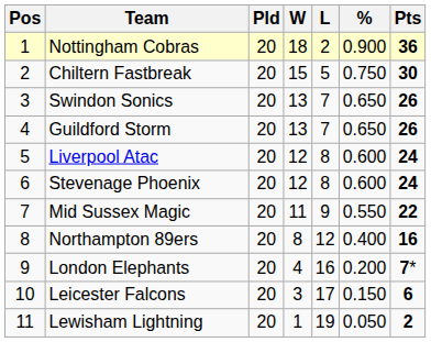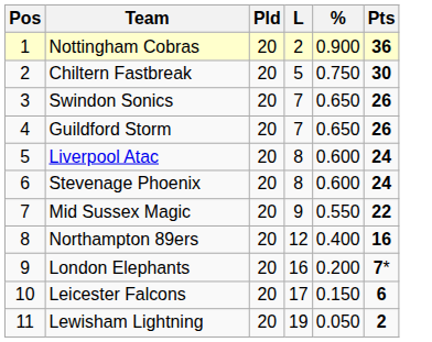- column: W | 18 | 15 | 13 | 13 | 12 | 12 | 11 | 8 | 4 | 3 | 1
